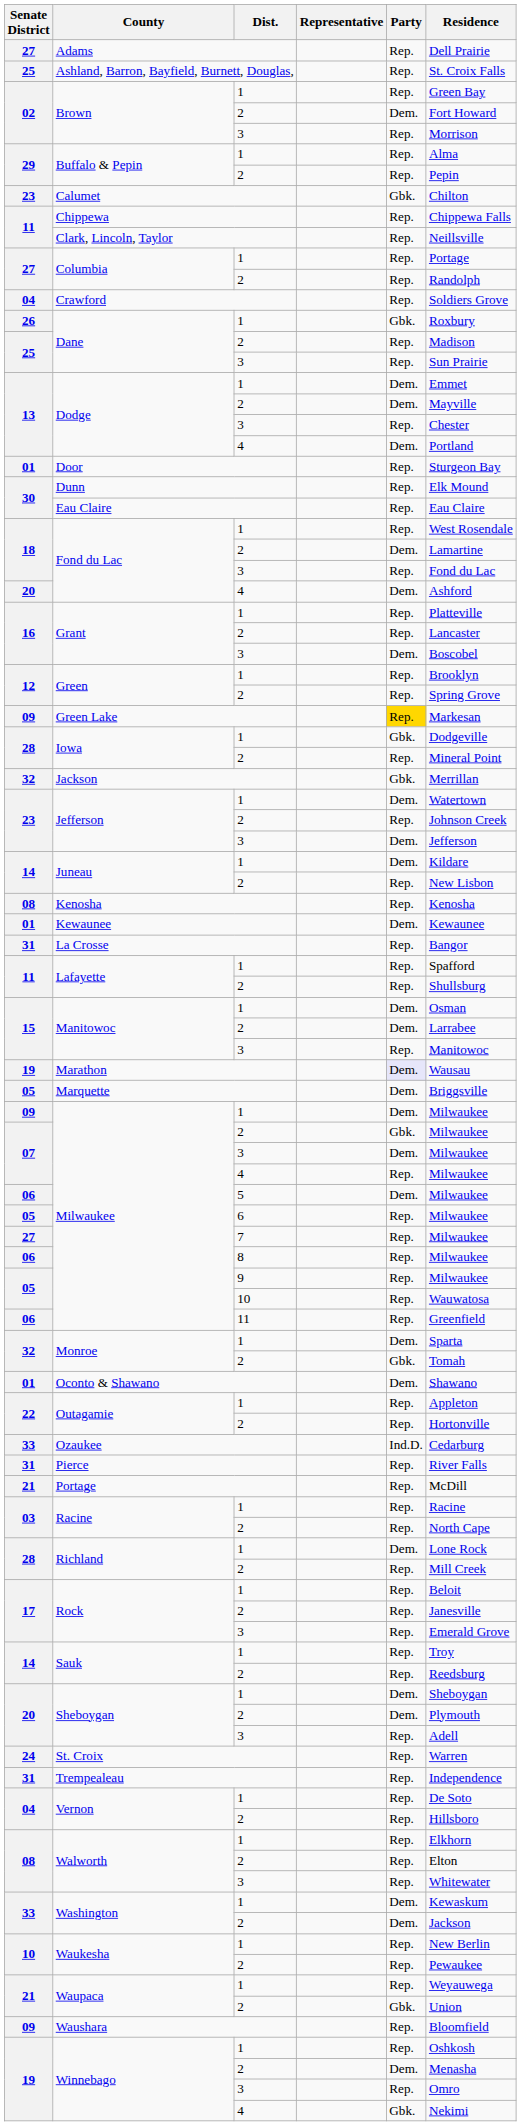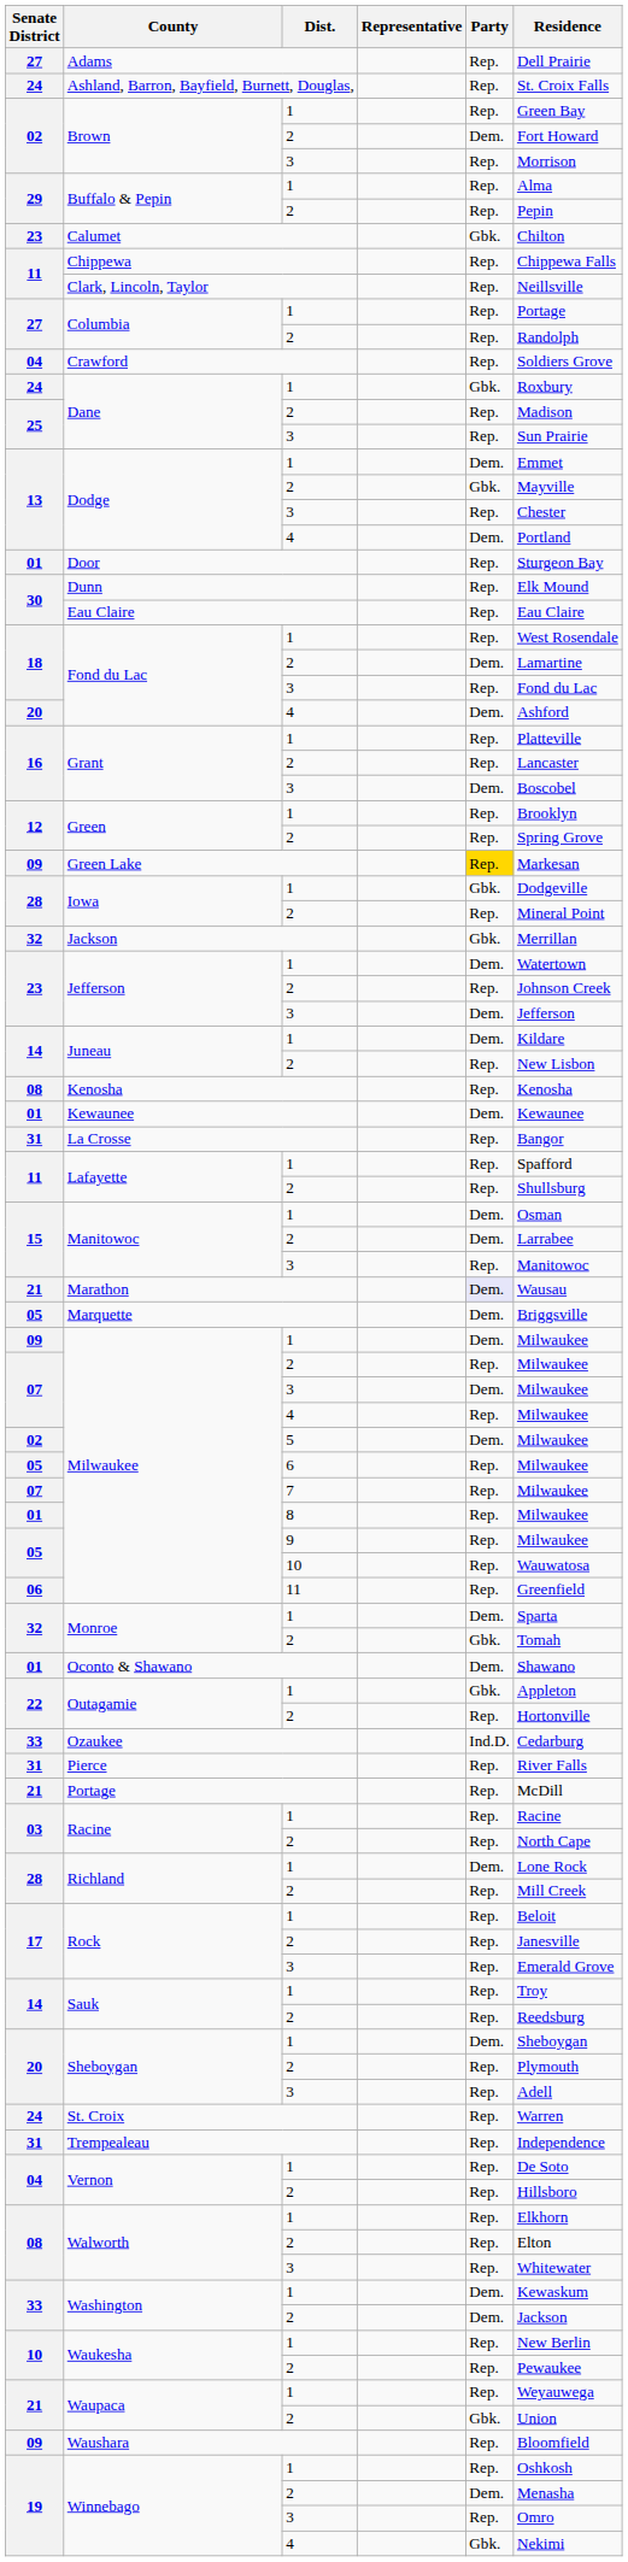Ashland, Barron, Bayfield, Burnett, Douglas, | Senate District: 25 -> 24
Dane / 1 | Senate District: 26 -> 24
Dodge / 2 | Party: Dem. -> Gbk.
Marathon | Senate District: 19 -> 21
Milwaukee / 2 | Party: Gbk. -> Rep.
Milwaukee / 5 | Senate District: 06 -> 02
Milwaukee / 7 | Senate District: 27 -> 07
Milwaukee / 8 | Senate District: 06 -> 01
Outagamie / 1 | Party: Rep. -> Gbk.
Sheboygan / 2 | Party: Dem. -> Rep.
